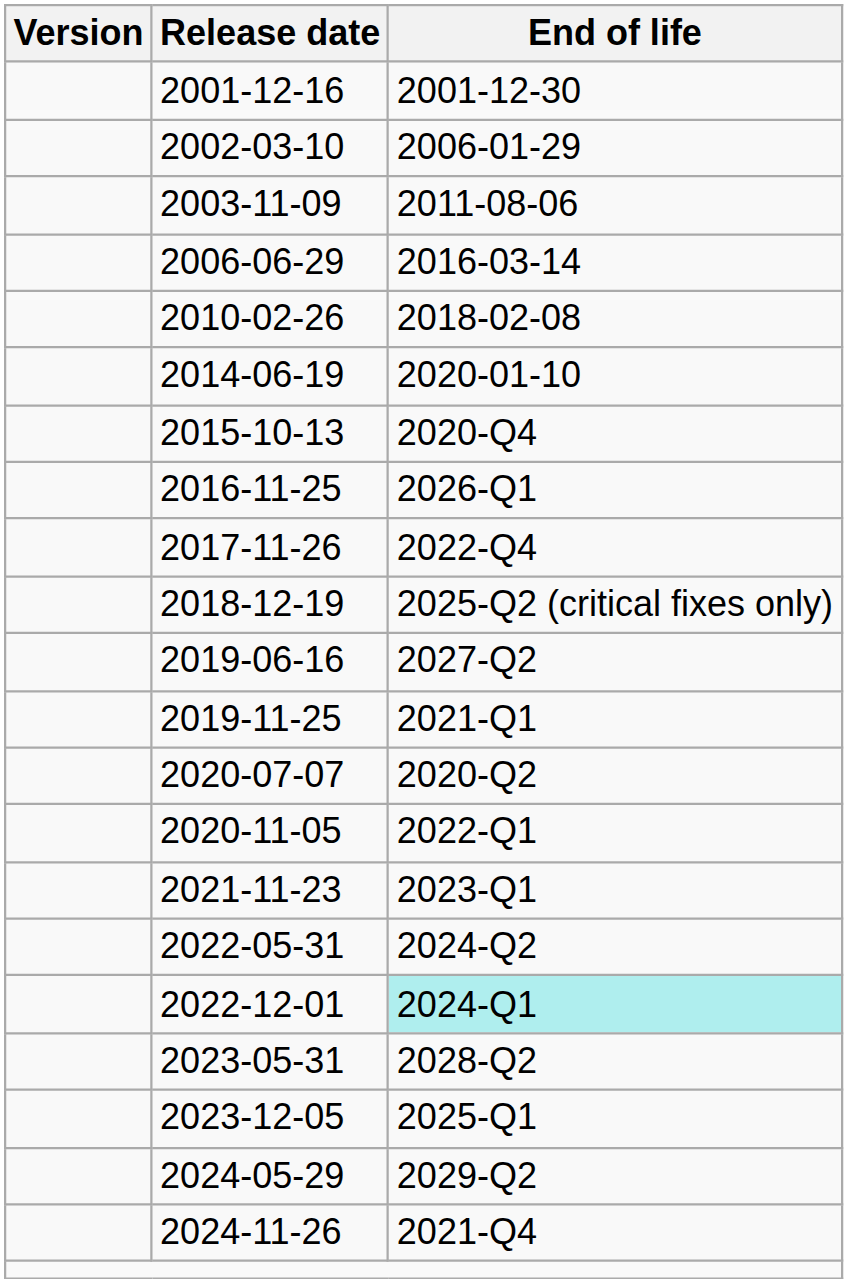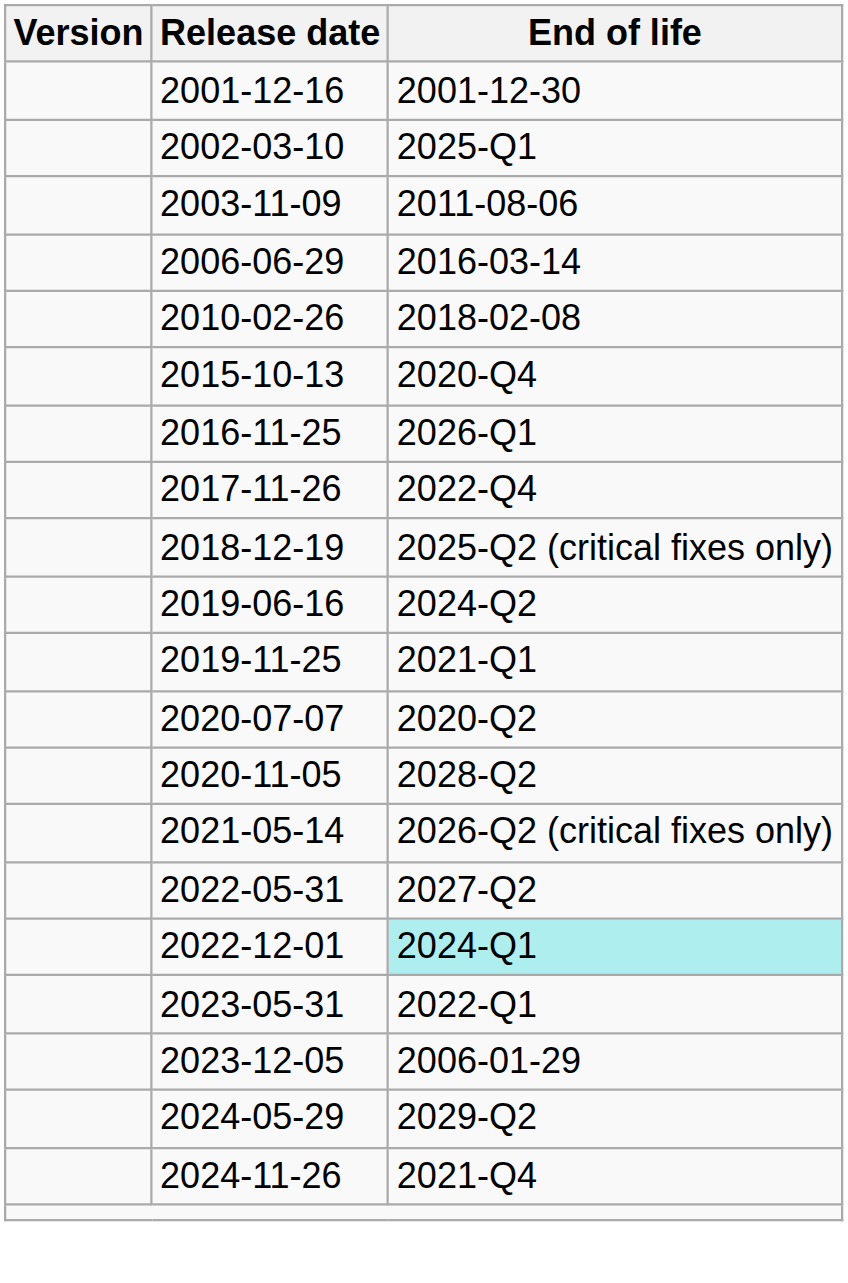2002-03-10 | End of life: 2006-01-29 -> 2025-Q1
- row: 2014-06-19 | 2020-01-10
2019-06-16 | End of life: 2027-Q2 -> 2024-Q2
2020-11-05 | End of life: 2022-Q1 -> 2028-Q2
+ row: 2021-05-14 | 2026-Q2 (critical fixes only)
- row: 2021-11-23 | 2023-Q1
2022-05-31 | End of life: 2024-Q2 -> 2027-Q2
2023-05-31 | End of life: 2028-Q2 -> 2022-Q1
2023-12-05 | End of life: 2025-Q1 -> 2006-01-29
